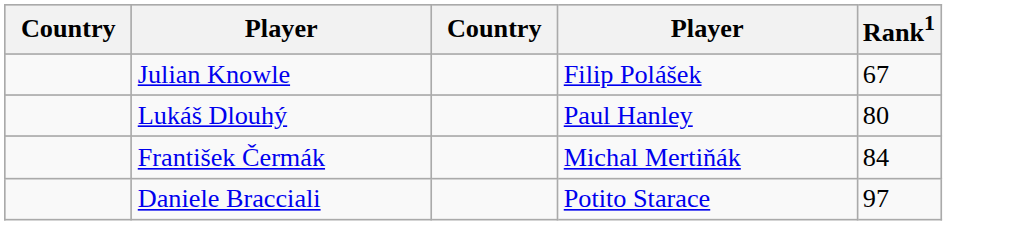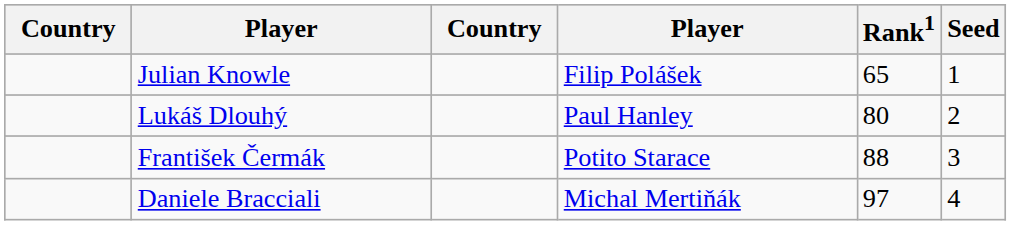+ column: Seed | 1 | 2 | 3 | 4
Julian Knowle | Rank1: 67 -> 65
František Čermák | column 4: Michal Mertiňák -> Potito Starace
František Čermák | Rank1: 84 -> 88
Daniele Bracciali | column 4: Potito Starace -> Michal Mertiňák
